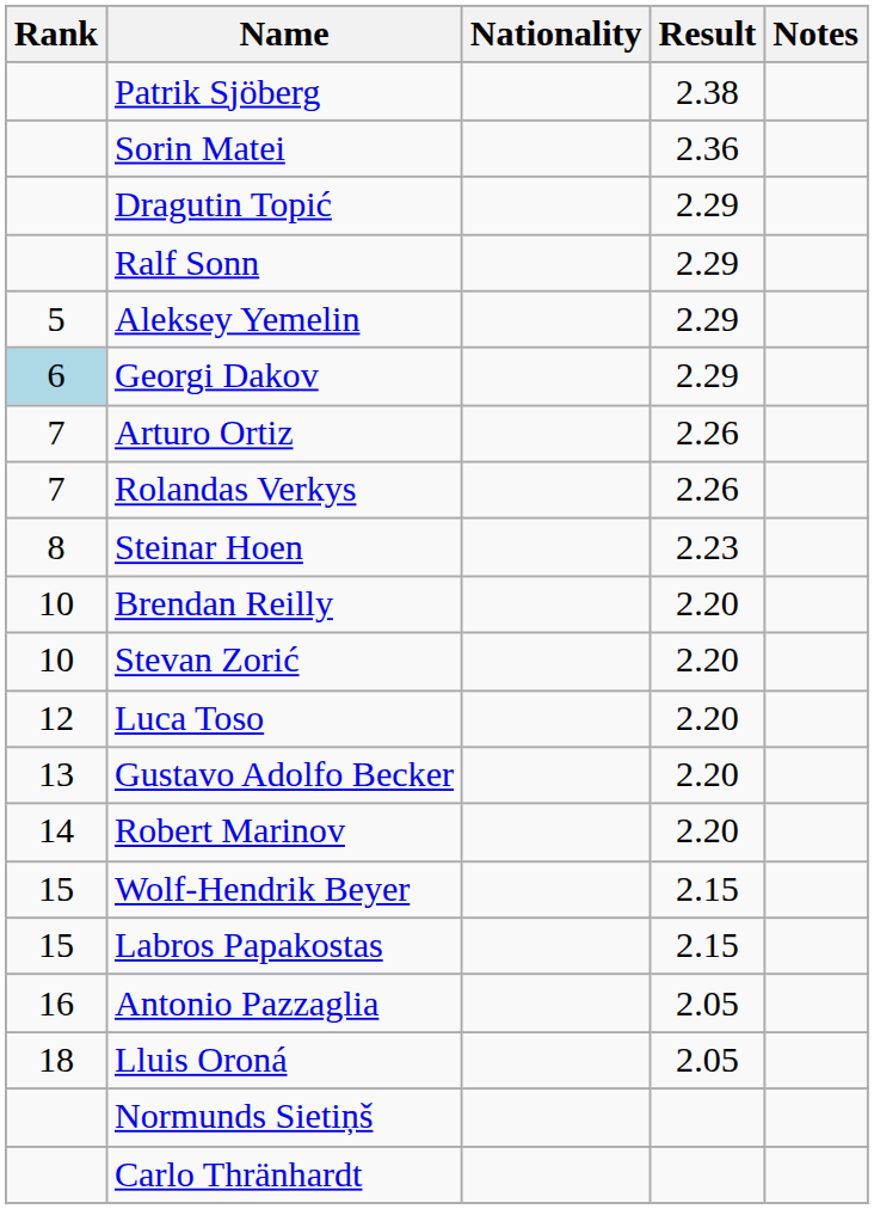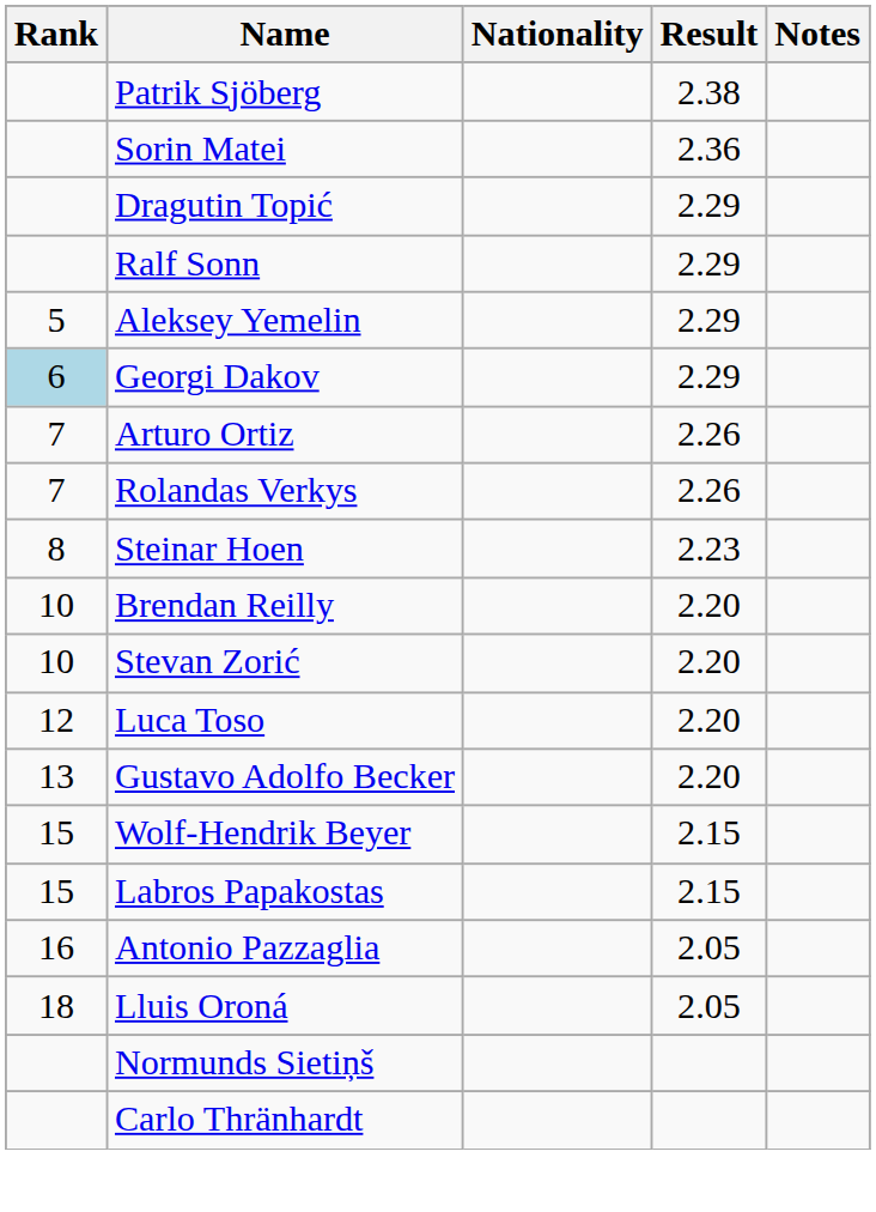- row: 14 | Robert Marinov | 2.20
